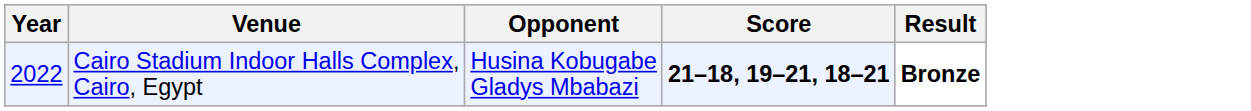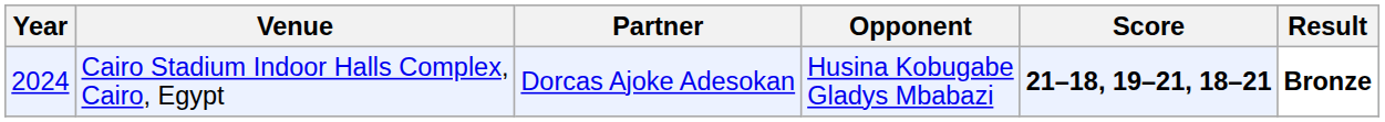+ column: Partner | Dorcas Ajoke Adesokan
Cairo Stadium Indoor Halls Complex, Cairo, Egypt | Year: 2022 -> 2024
